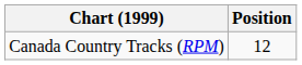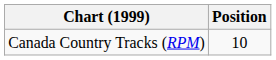Canada Country Tracks (RPM) | Position: 12 -> 10
